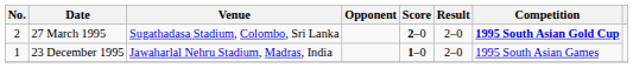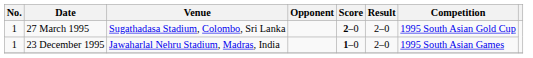27 March 1995 | No.: 2 -> 1
27 March 1995 | Competition: bold -> normal
